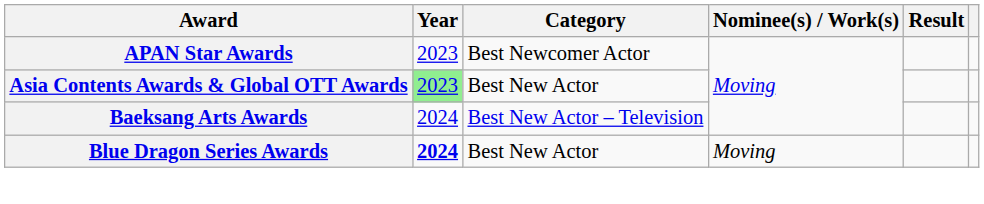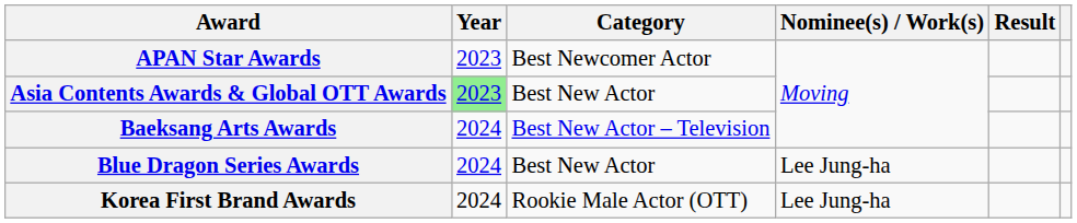Blue Dragon Series Awards | Year: bold -> normal
Blue Dragon Series Awards | Nominee(s) / Work(s): Moving -> Lee Jung-ha
+ row: Korea First Brand Awards | 2024 | Rookie Male Actor (OTT) | Lee Jung-ha
